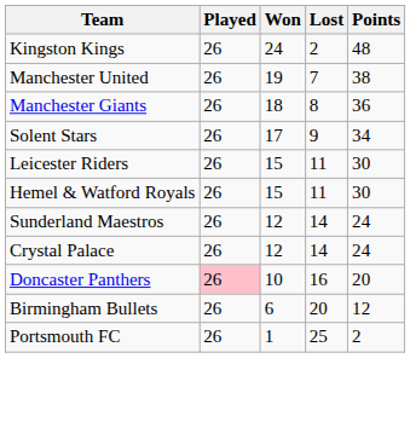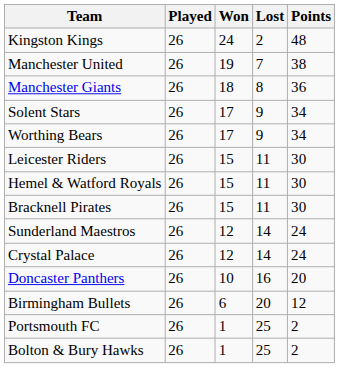+ row: Worthing Bears | 26 | 17 | 9 | 34
+ row: Bracknell Pirates | 26 | 15 | 11 | 30
Doncaster Panthers | Played: pink background -> no background
+ row: Bolton & Bury Hawks | 26 | 1 | 25 | 2
